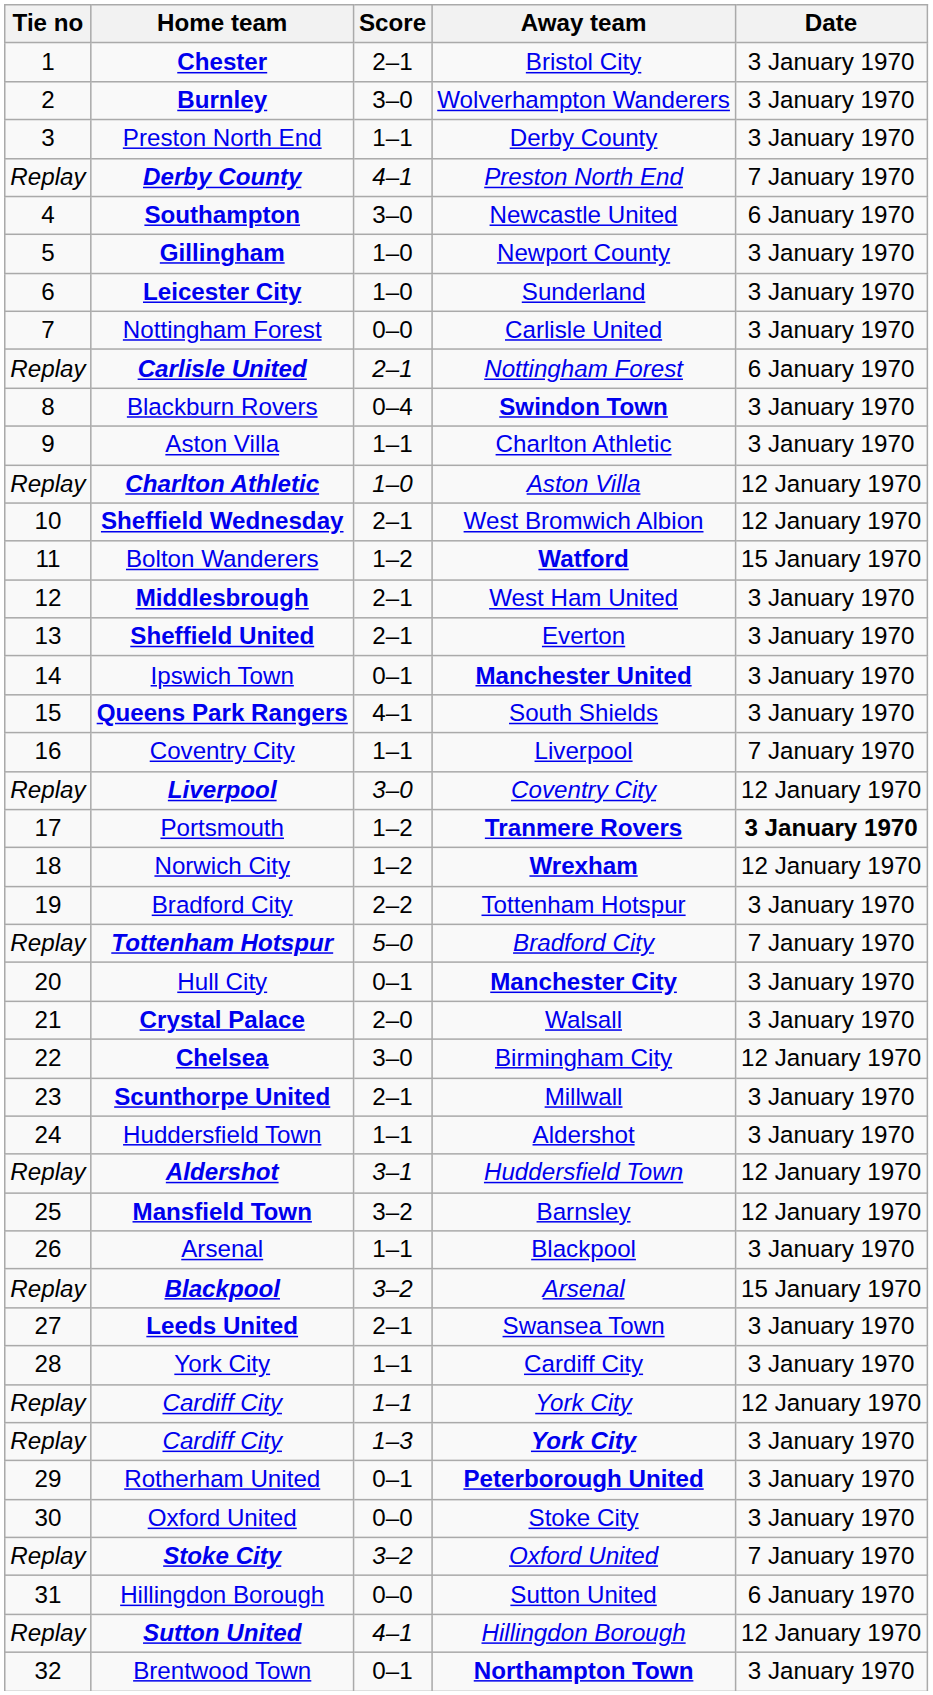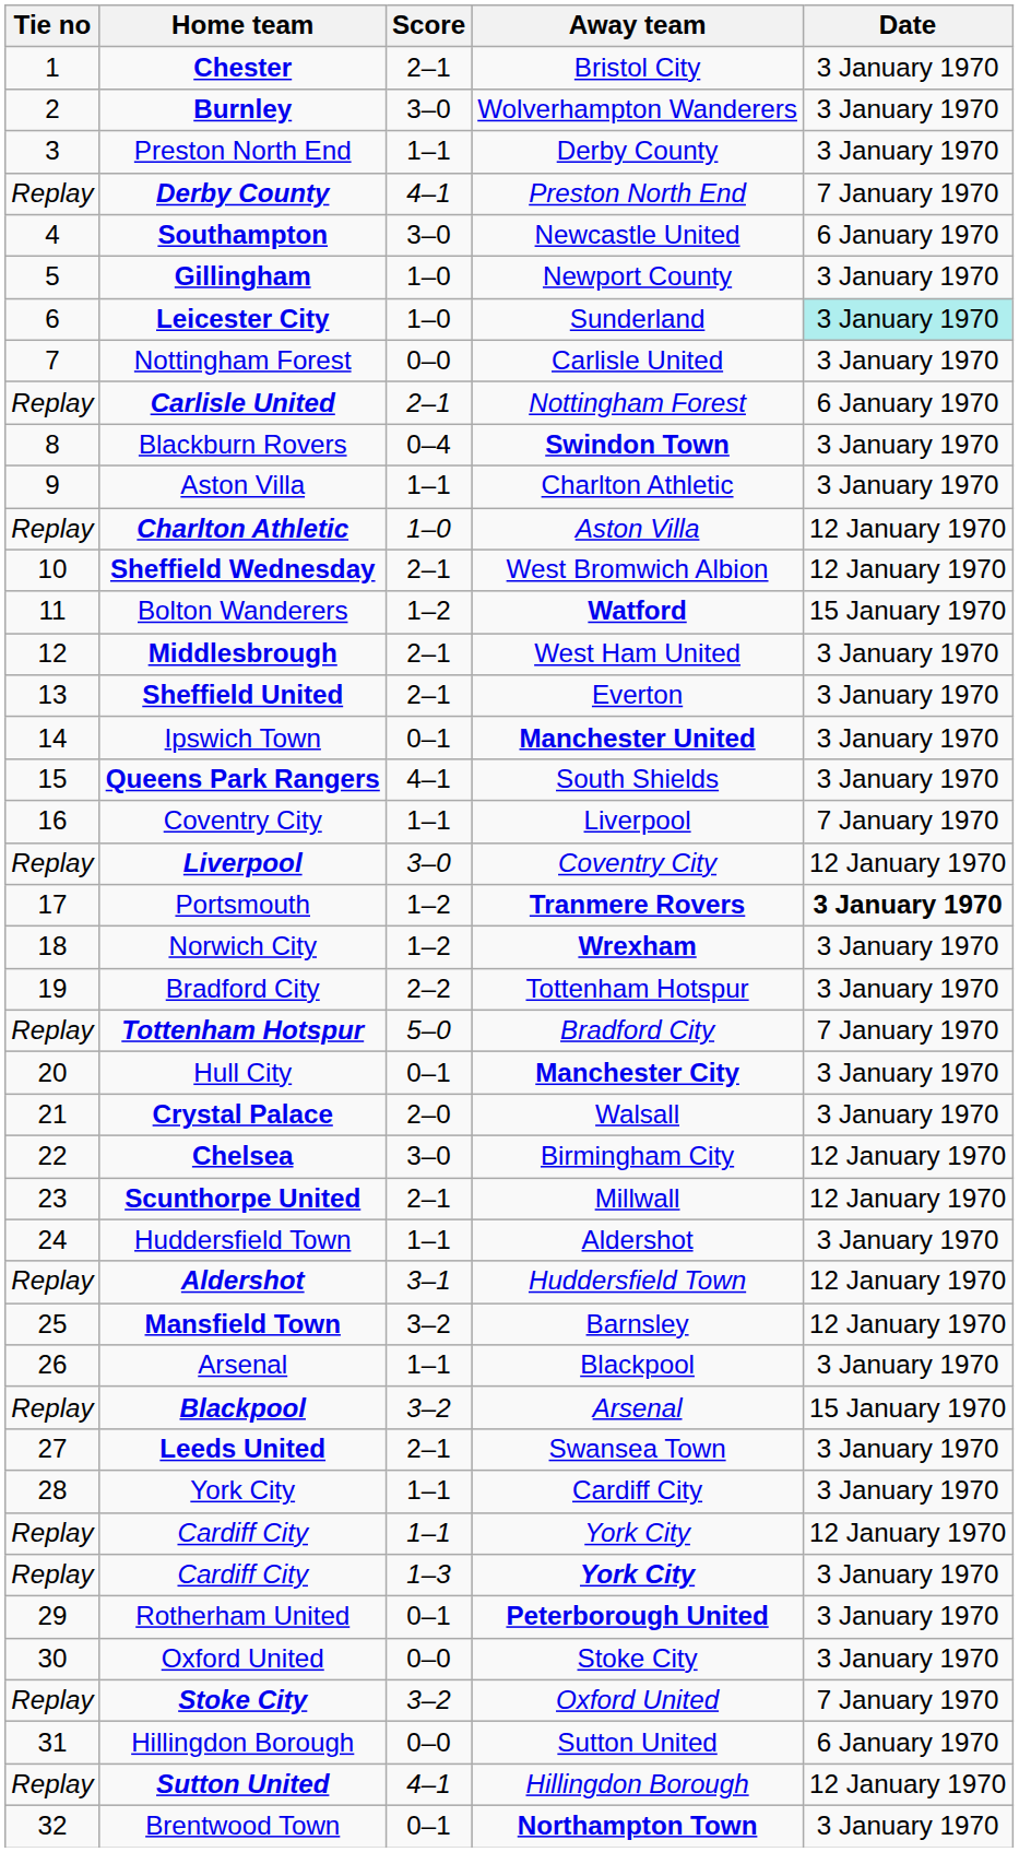Leicester City | Date: no background -> paleturquoise background
Norwich City | Date: 12 January 1970 -> 3 January 1970
Scunthorpe United | Date: 3 January 1970 -> 12 January 1970
